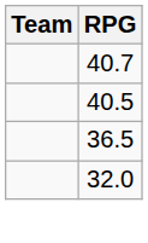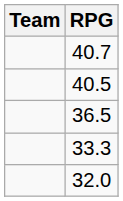+ row: 33.3
